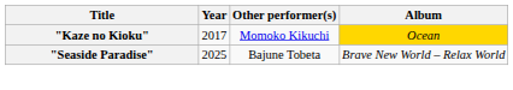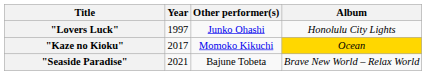+ row: "Lovers Luck" | 1997 | Junko Ohashi | Honolulu City Lights
"Seaside Paradise" | Year: 2025 -> 2021
